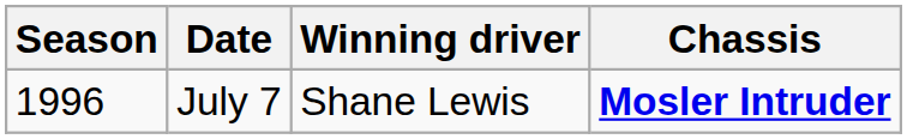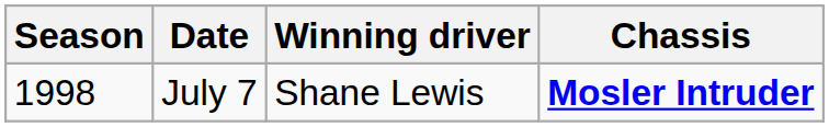July 7 | Season: 1996 -> 1998
